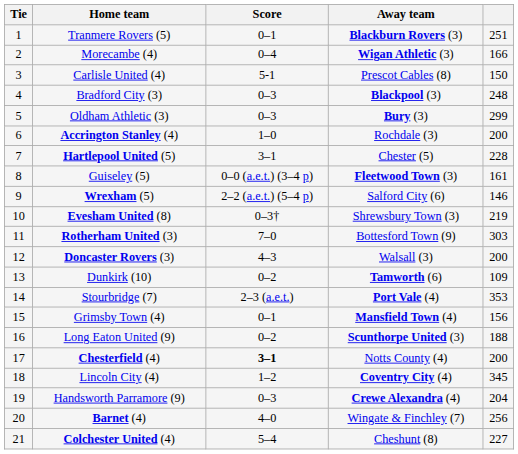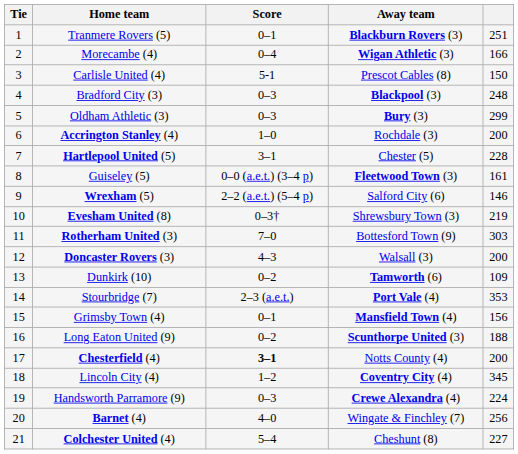Handsworth Parramore (9) | column 5: 204 -> 224
